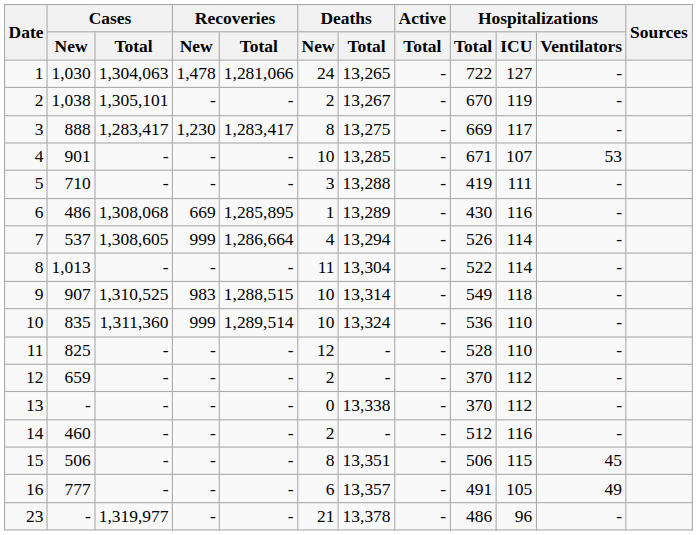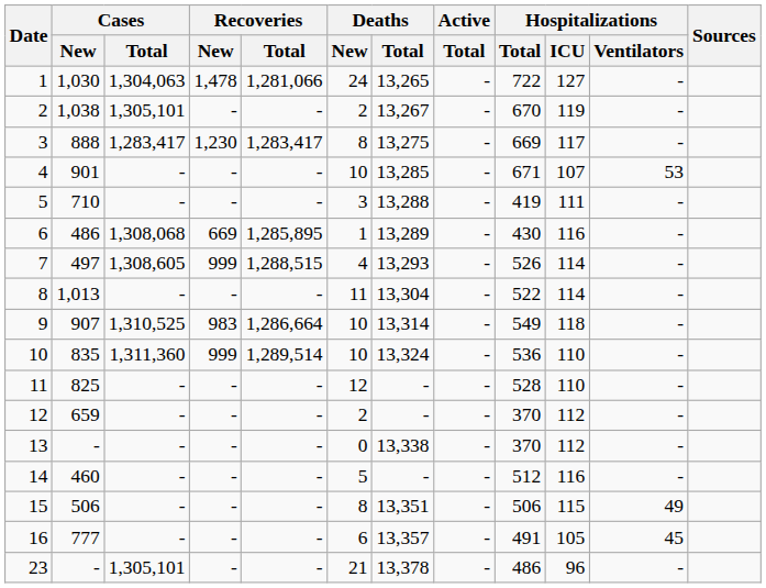7 | Cases / New: 537 -> 497
7 | Recoveries / Total: 1,286,664 -> 1,288,515
7 | Deaths / Total: 13,294 -> 13,293
9 | Recoveries / Total: 1,288,515 -> 1,286,664
14 | Deaths / New: 2 -> 5
15 | Hospitalizations / Ventilators: 45 -> 49
16 | Hospitalizations / Ventilators: 49 -> 45
23 | Cases / Total: 1,319,977 -> 1,305,101
